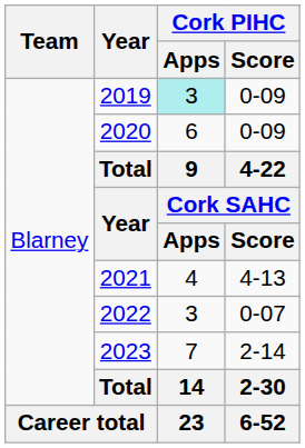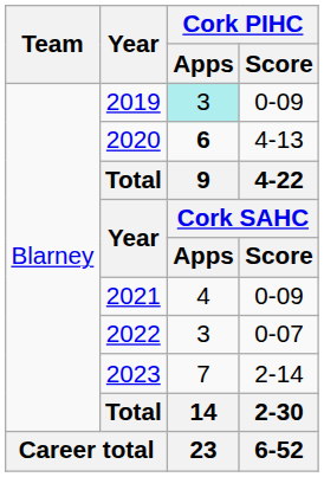2020 | Cork PIHC / Apps: normal -> bold
2020 | Cork PIHC / Score: 0-09 -> 4-13
2021 | Cork PIHC / Score: 4-13 -> 0-09
